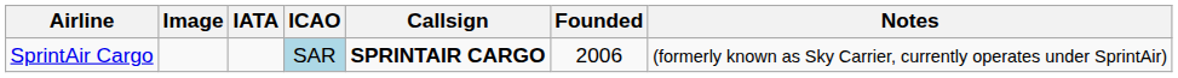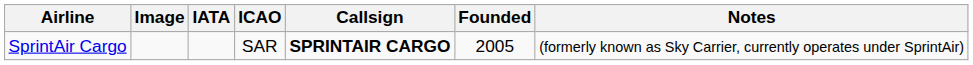SprintAir Cargo | ICAO: lightblue background -> no background
SprintAir Cargo | Founded: 2006 -> 2005
